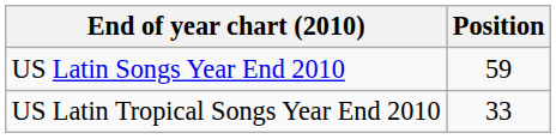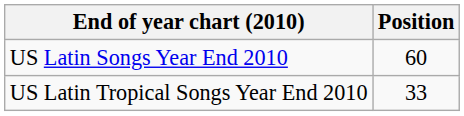US Latin Songs Year End 2010 | Position: 59 -> 60
